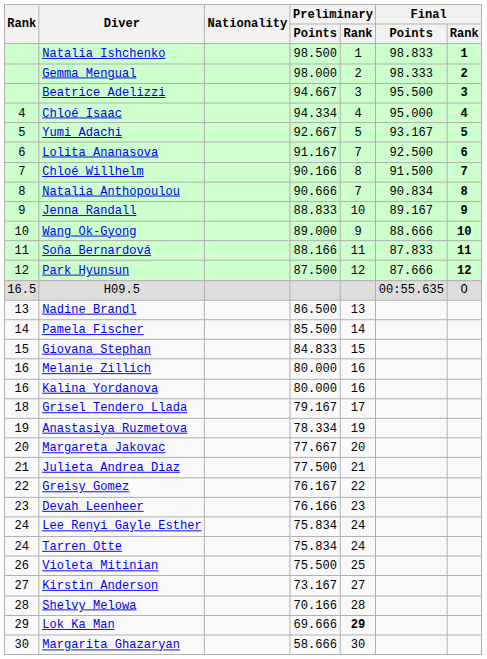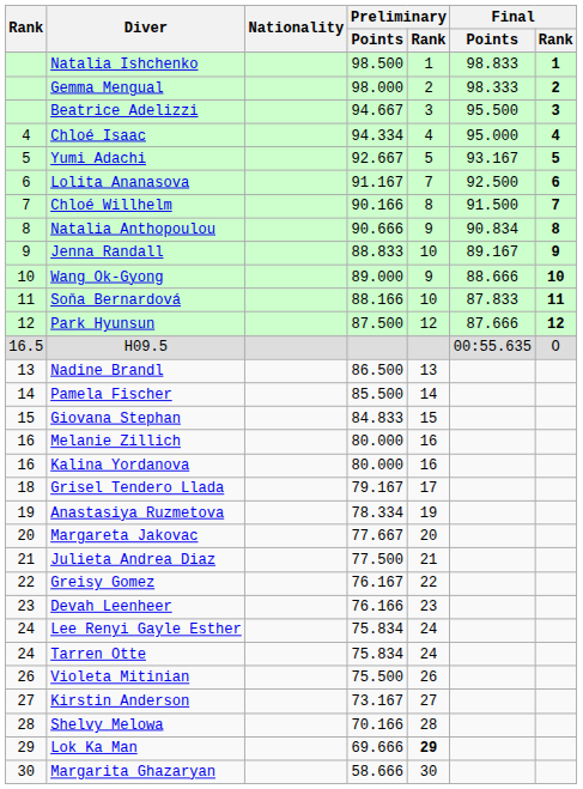Natalia Anthopoulou | Preliminary / Rank: 7 -> 9
Soňa Bernardová | Preliminary / Rank: 11 -> 10
Violeta Mitinian | Preliminary / Rank: 25 -> 26
